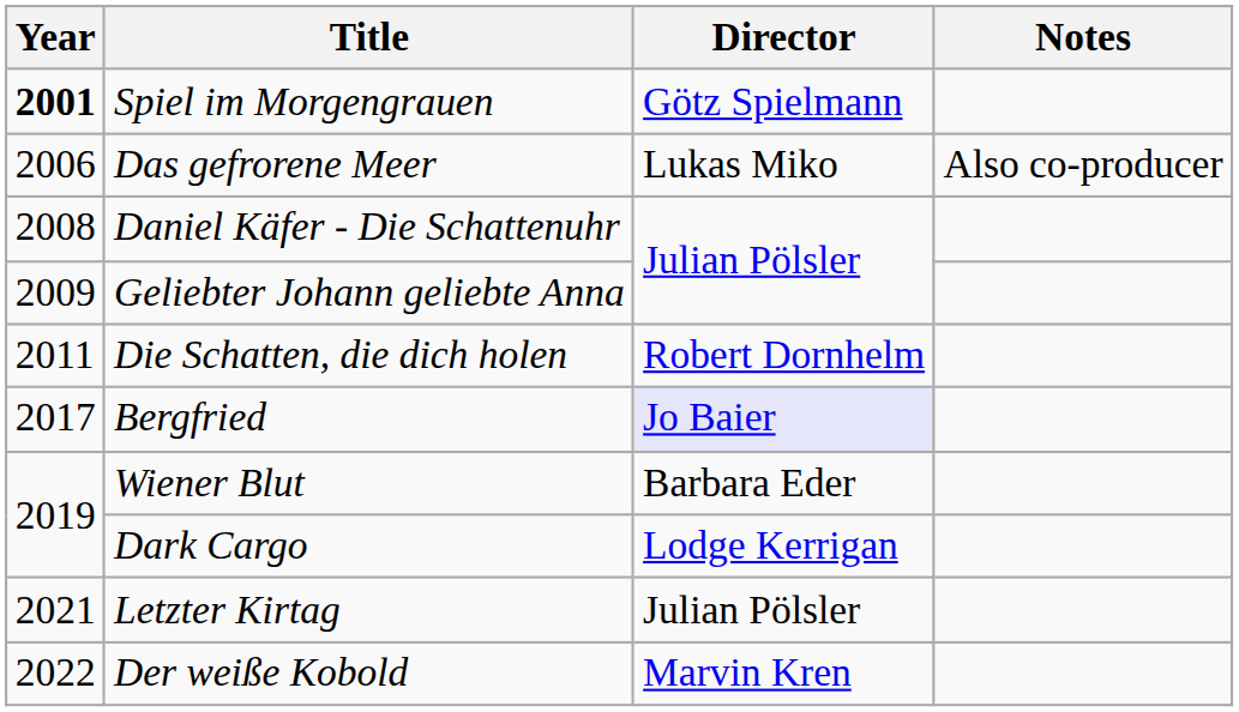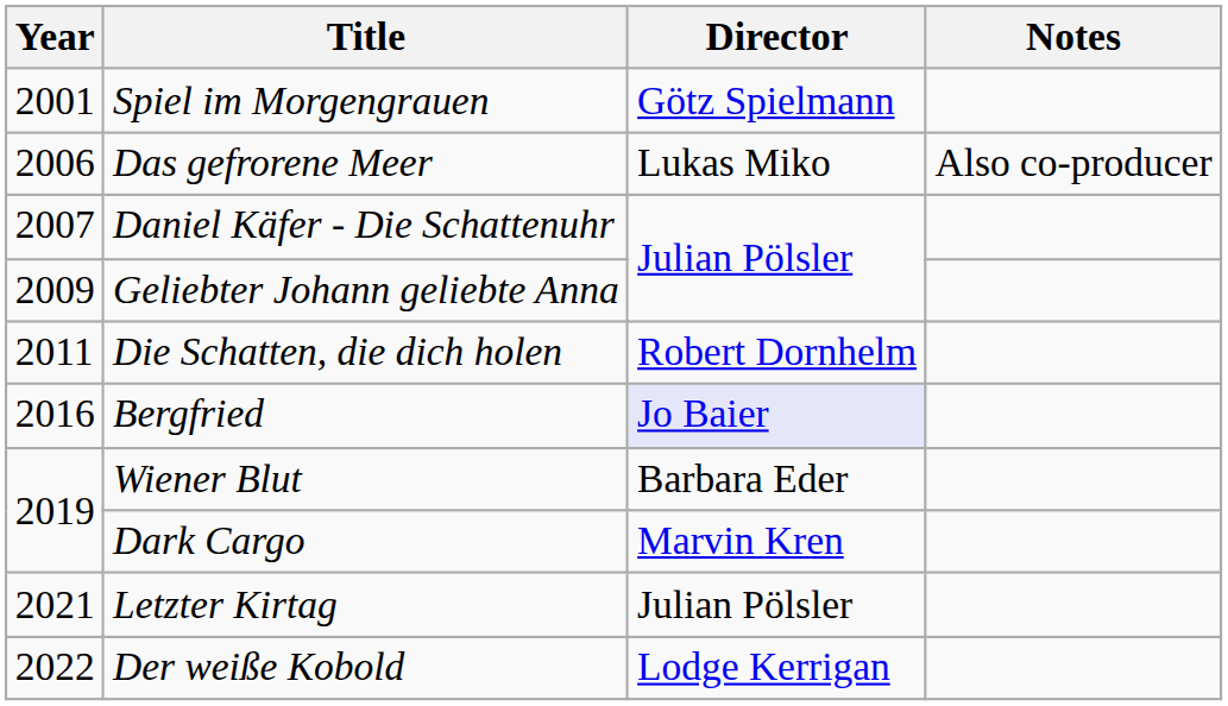Spiel im Morgengrauen | Year: bold -> normal
Daniel Käfer - Die Schattenuhr | Year: 2008 -> 2007
Bergfried | Year: 2017 -> 2016
Dark Cargo | Director: Lodge Kerrigan -> Marvin Kren
Der weiße Kobold | Director: Marvin Kren -> Lodge Kerrigan
